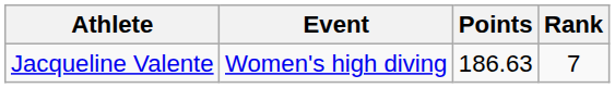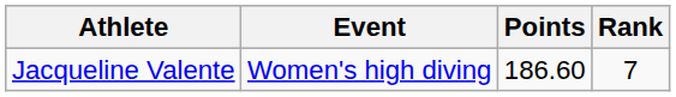Jacqueline Valente | Points: 186.63 -> 186.60
